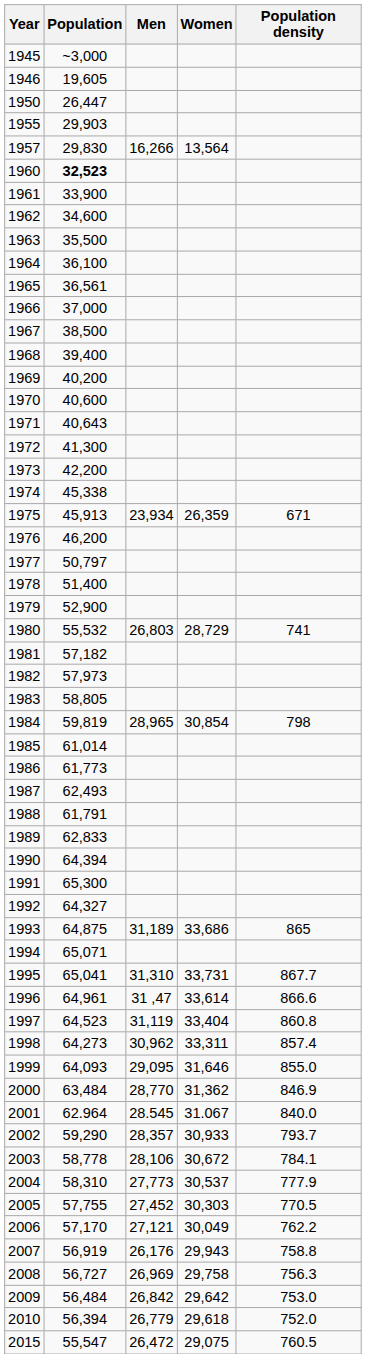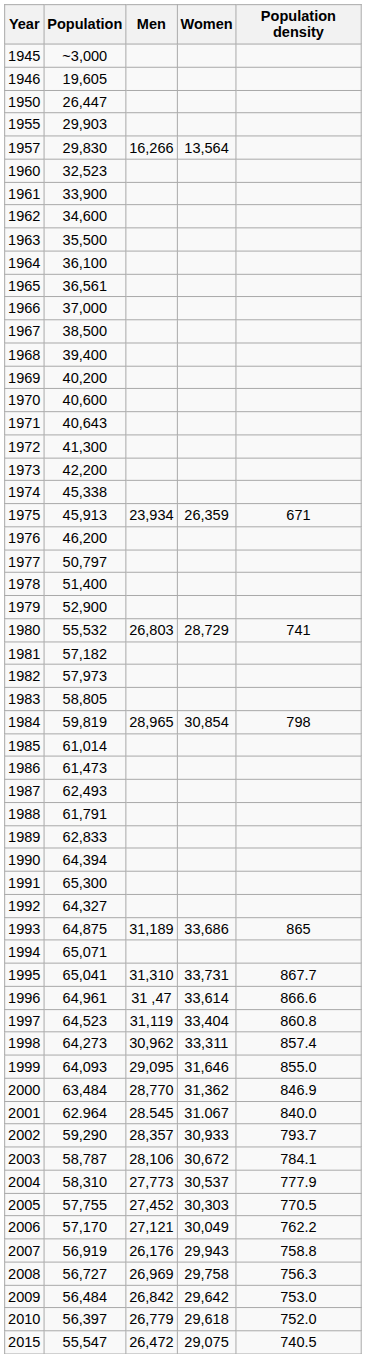1960 | Population: bold -> normal
1986 | Population: 61,773 -> 61,473
2003 | Population: 58,778 -> 58,787
2010 | Population: 56,394 -> 56,397
2015 | Population density: 760.5 -> 740.5
